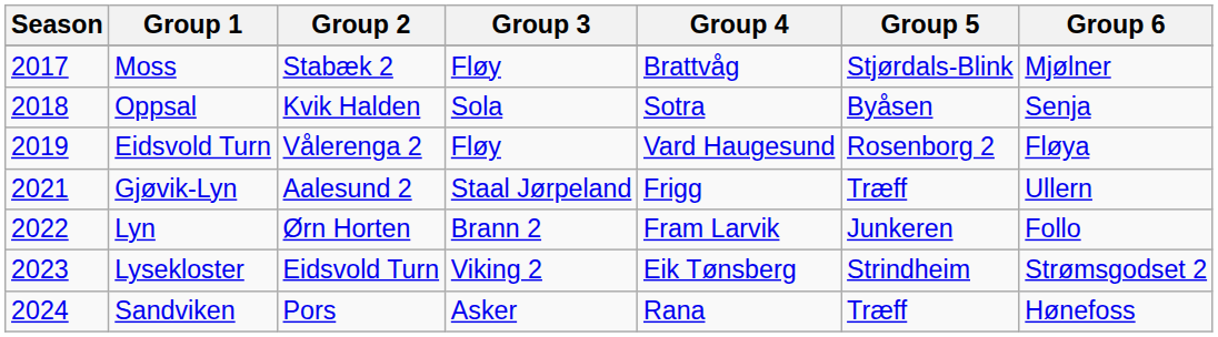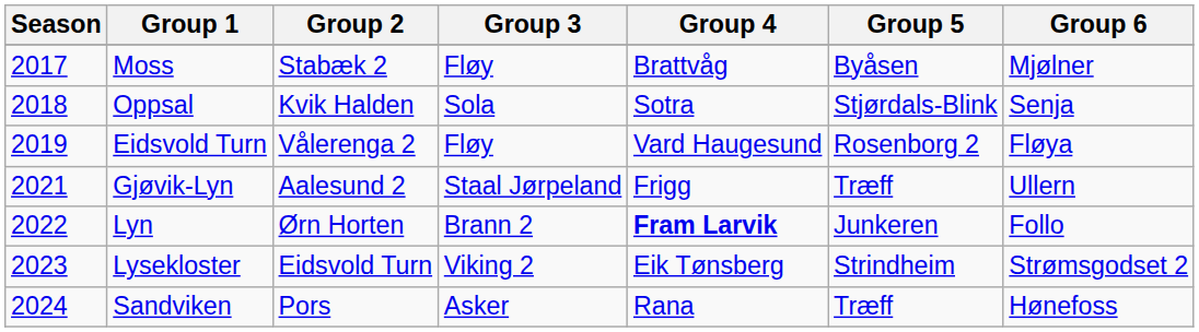Moss | Group 5: Stjørdals-Blink -> Byåsen
Oppsal | Group 5: Byåsen -> Stjørdals-Blink
Lyn | Group 4: normal -> bold
